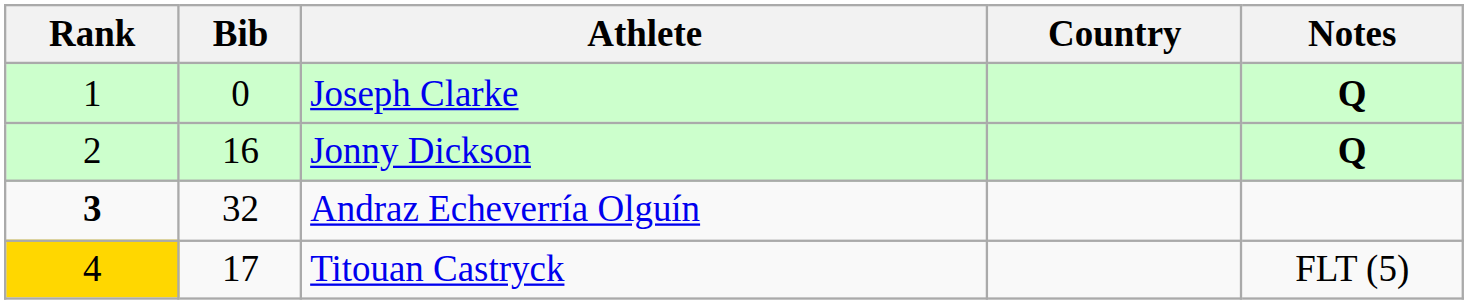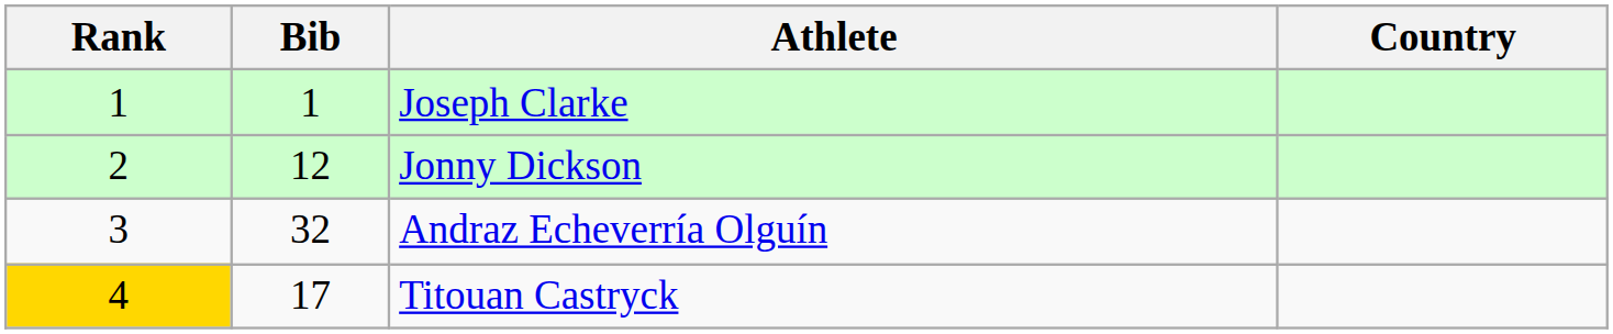- column: Notes | Q | Q | FLT (5)
Joseph Clarke | Bib: 0 -> 1
Jonny Dickson | Bib: 16 -> 12
Andraz Echeverría Olguín | Rank: bold -> normal
